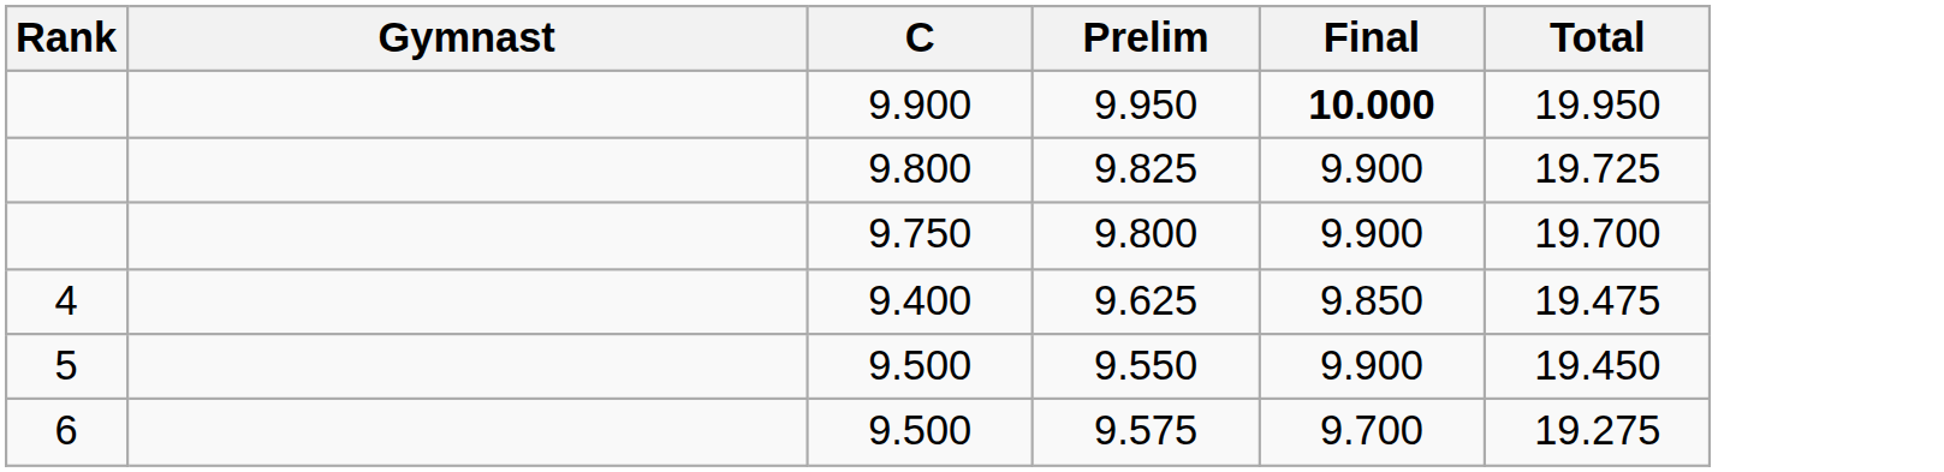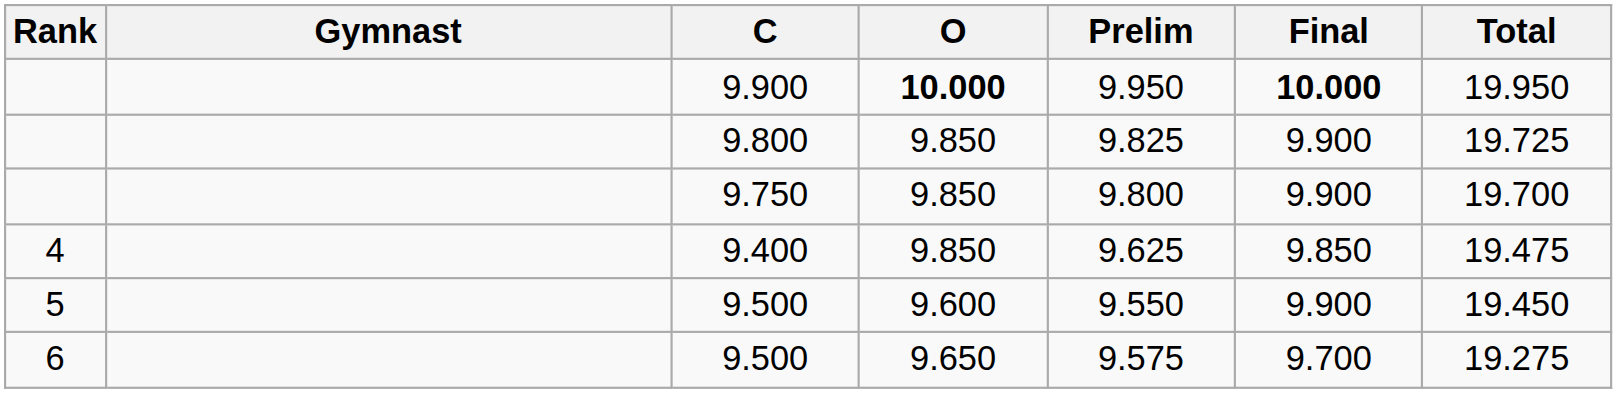+ column: O | 10.000 | 9.850 | 9.850 | 9.850 | 9.600 | 9.650
